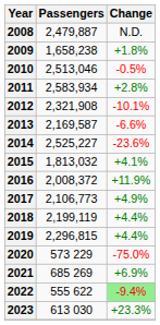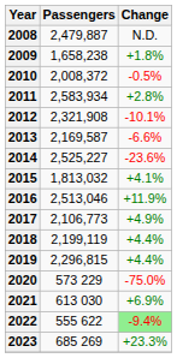2010 | Passengers: 2,513,046 -> 2,008,372
2016 | Passengers: 2,008,372 -> 2,513,046
2021 | Passengers: 685 269 -> 613 030
2023 | Passengers: 613 030 -> 685 269
